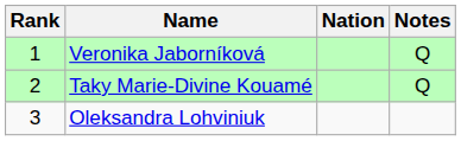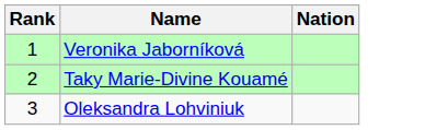- column: Notes | Q | Q
